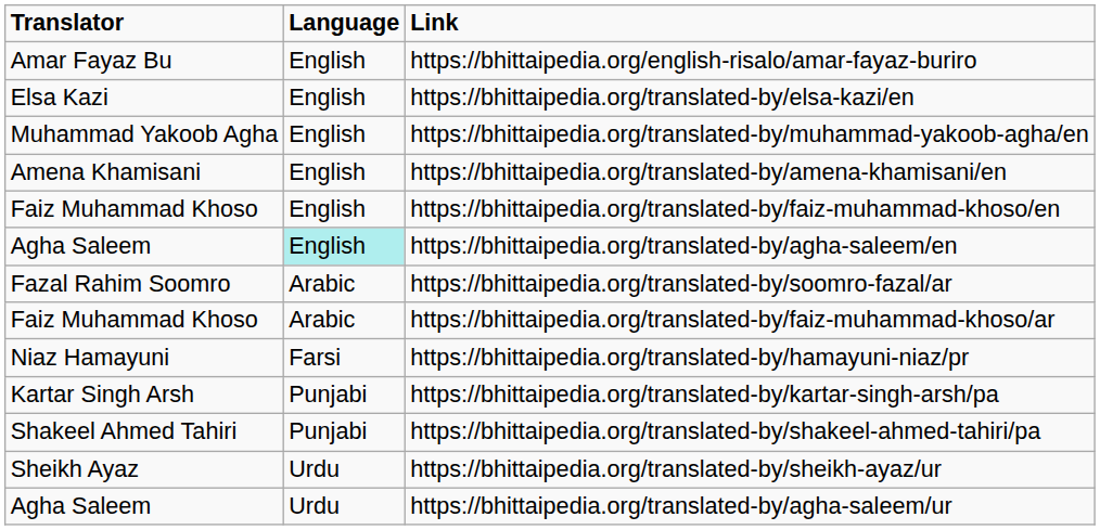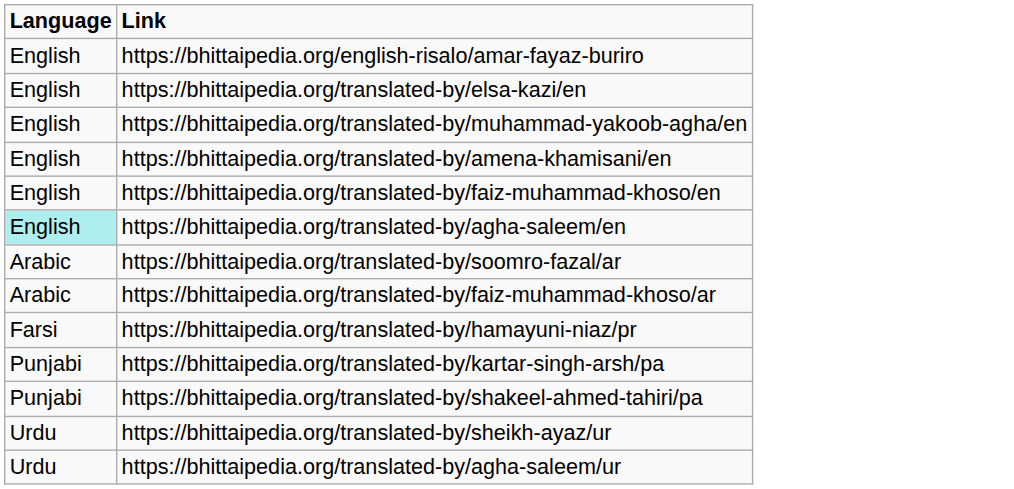- column: Translator | Amar Fayaz Bu | Elsa Kazi | Muhammad Yakoob Agha | Amena Khamisani | Faiz Muhammad Khoso | Agha Saleem | Fazal Rahim Soomro | Faiz Muhammad Khoso | Niaz Hamayuni | Kartar Singh Arsh | Shakeel Ahmed Tahiri | Sheikh Ayaz | Agha Saleem
